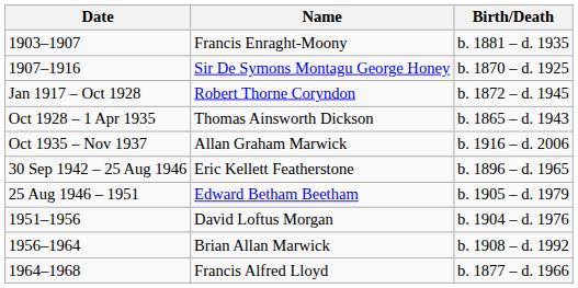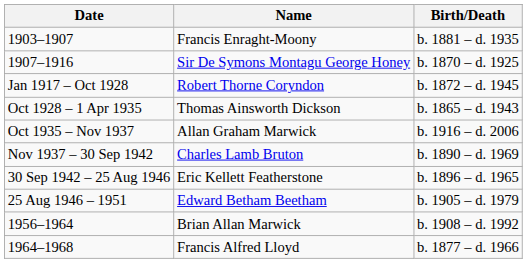+ row: Nov 1937 – 30 Sep 1942 | Charles Lamb Bruton | b. 1890 – d. 1969
- row: 1951–1956 | David Loftus Morgan | b. 1904 – d. 1976
